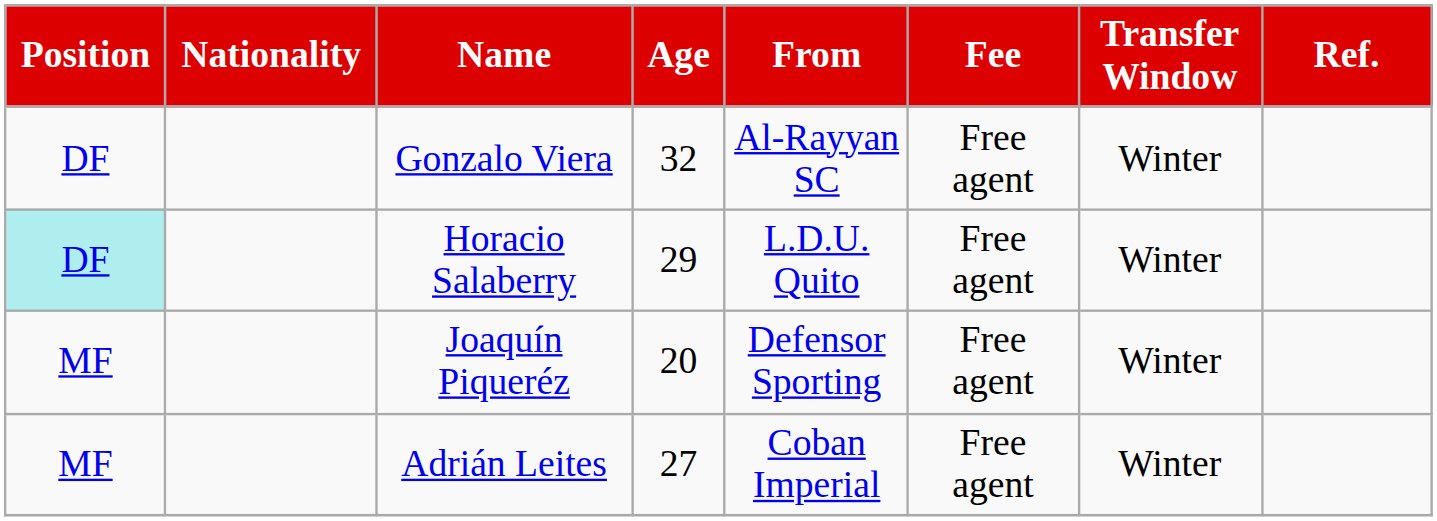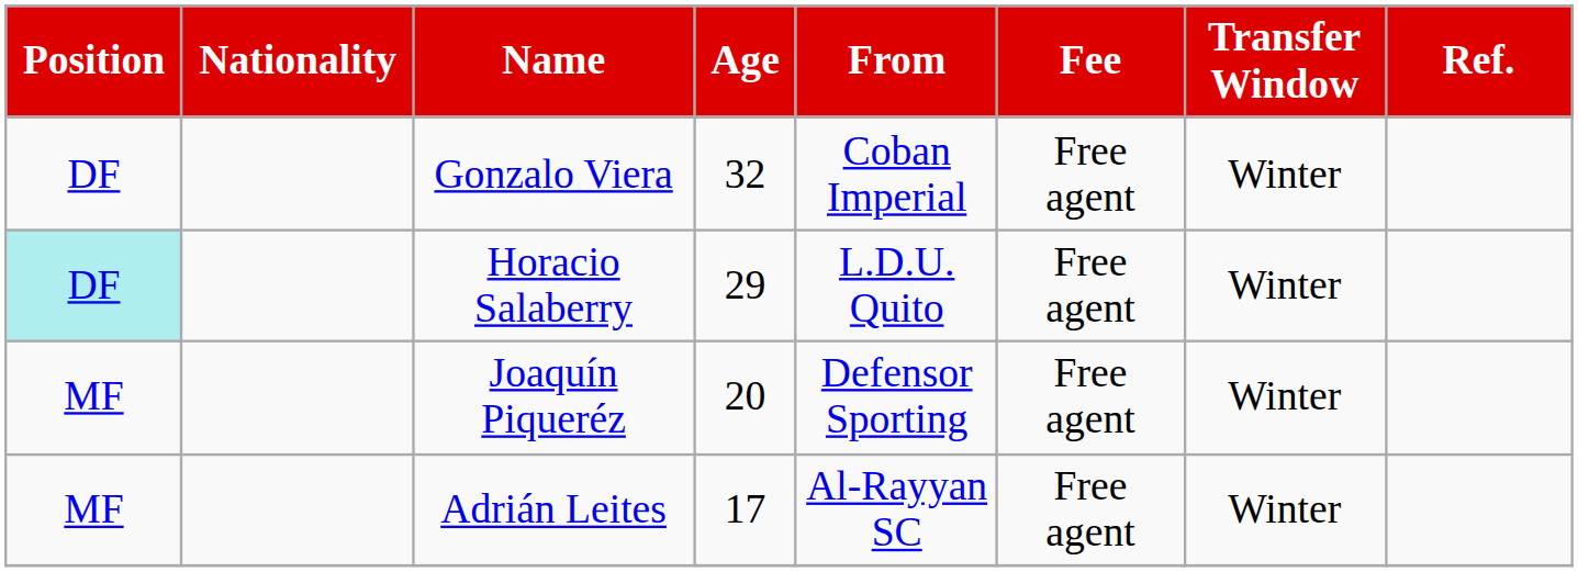Gonzalo Viera | From: Al-Rayyan SC -> Coban Imperial
Adrián Leites | Age: 27 -> 17
Adrián Leites | From: Coban Imperial -> Al-Rayyan SC
